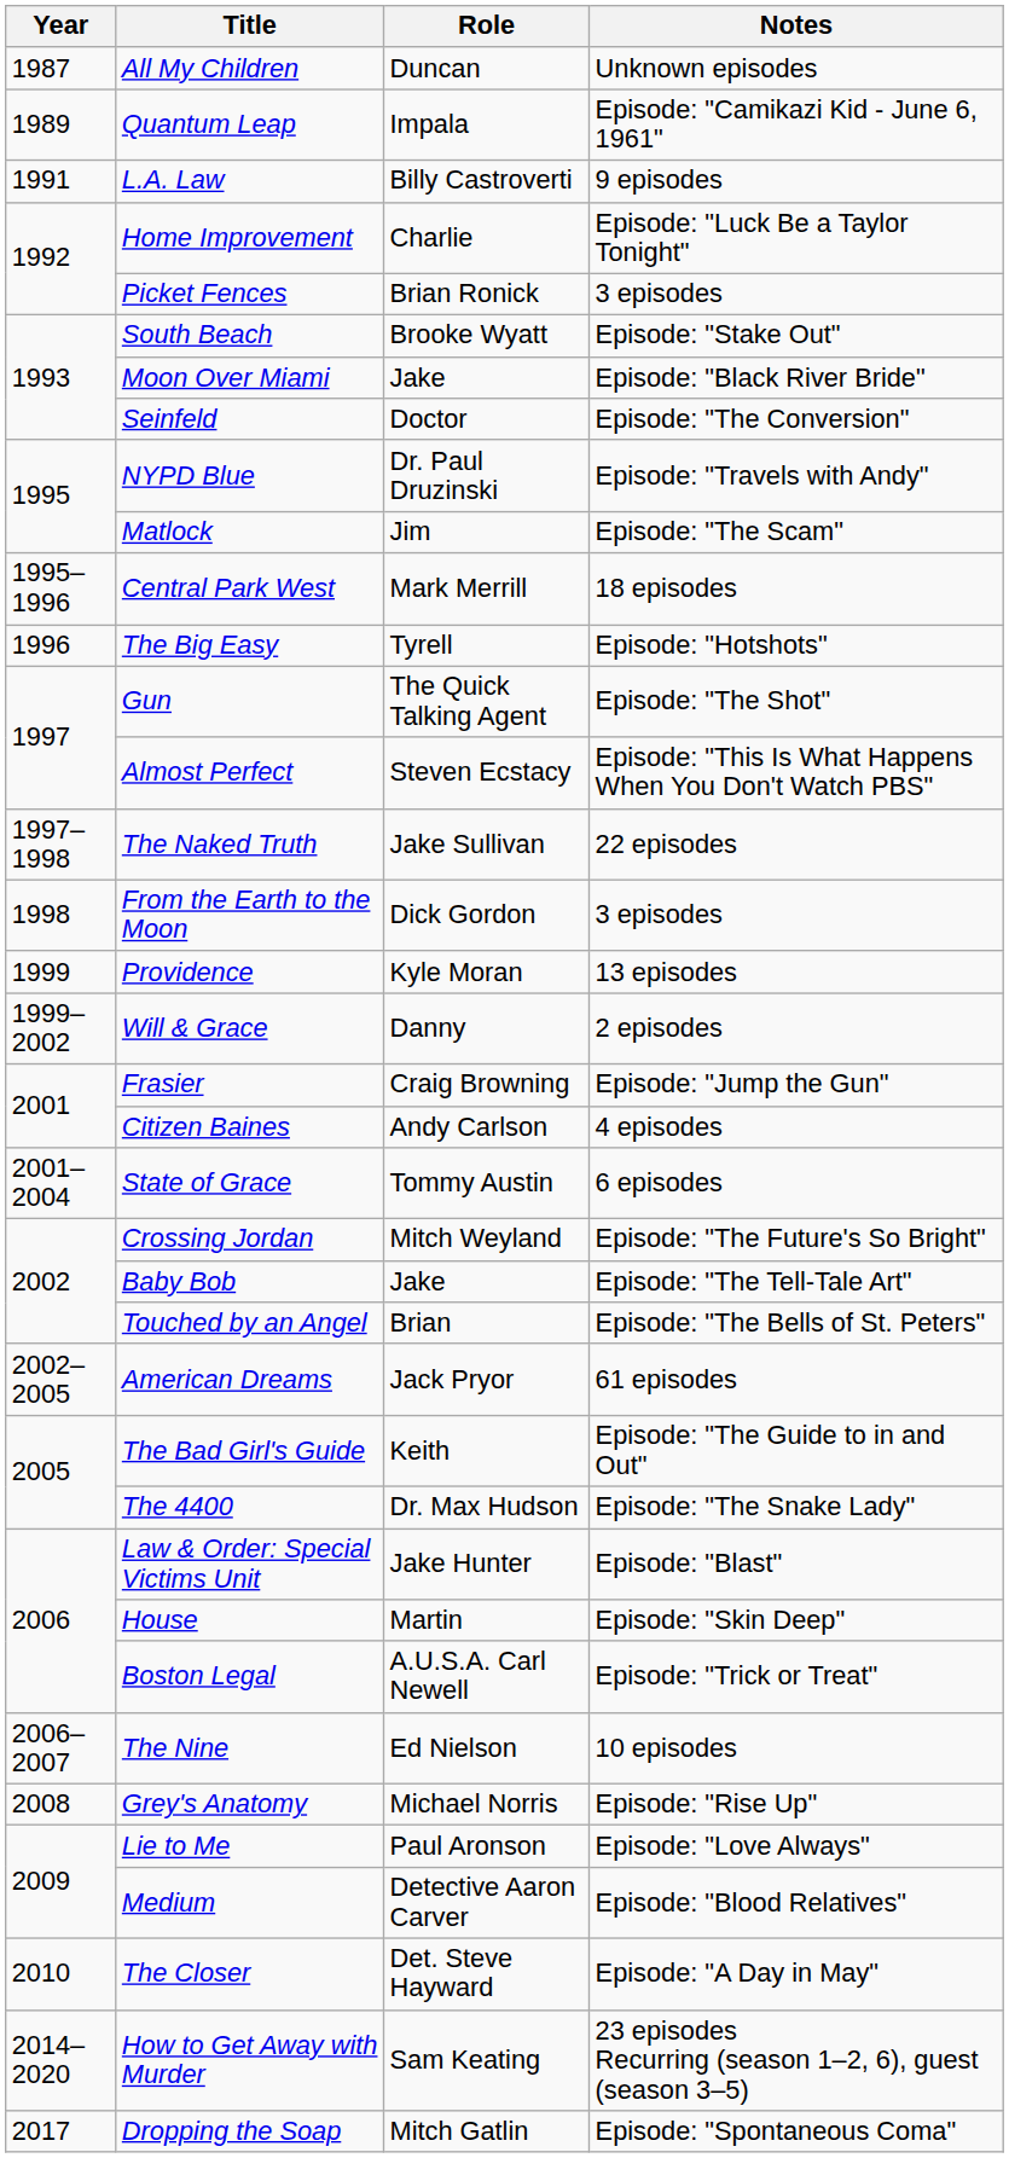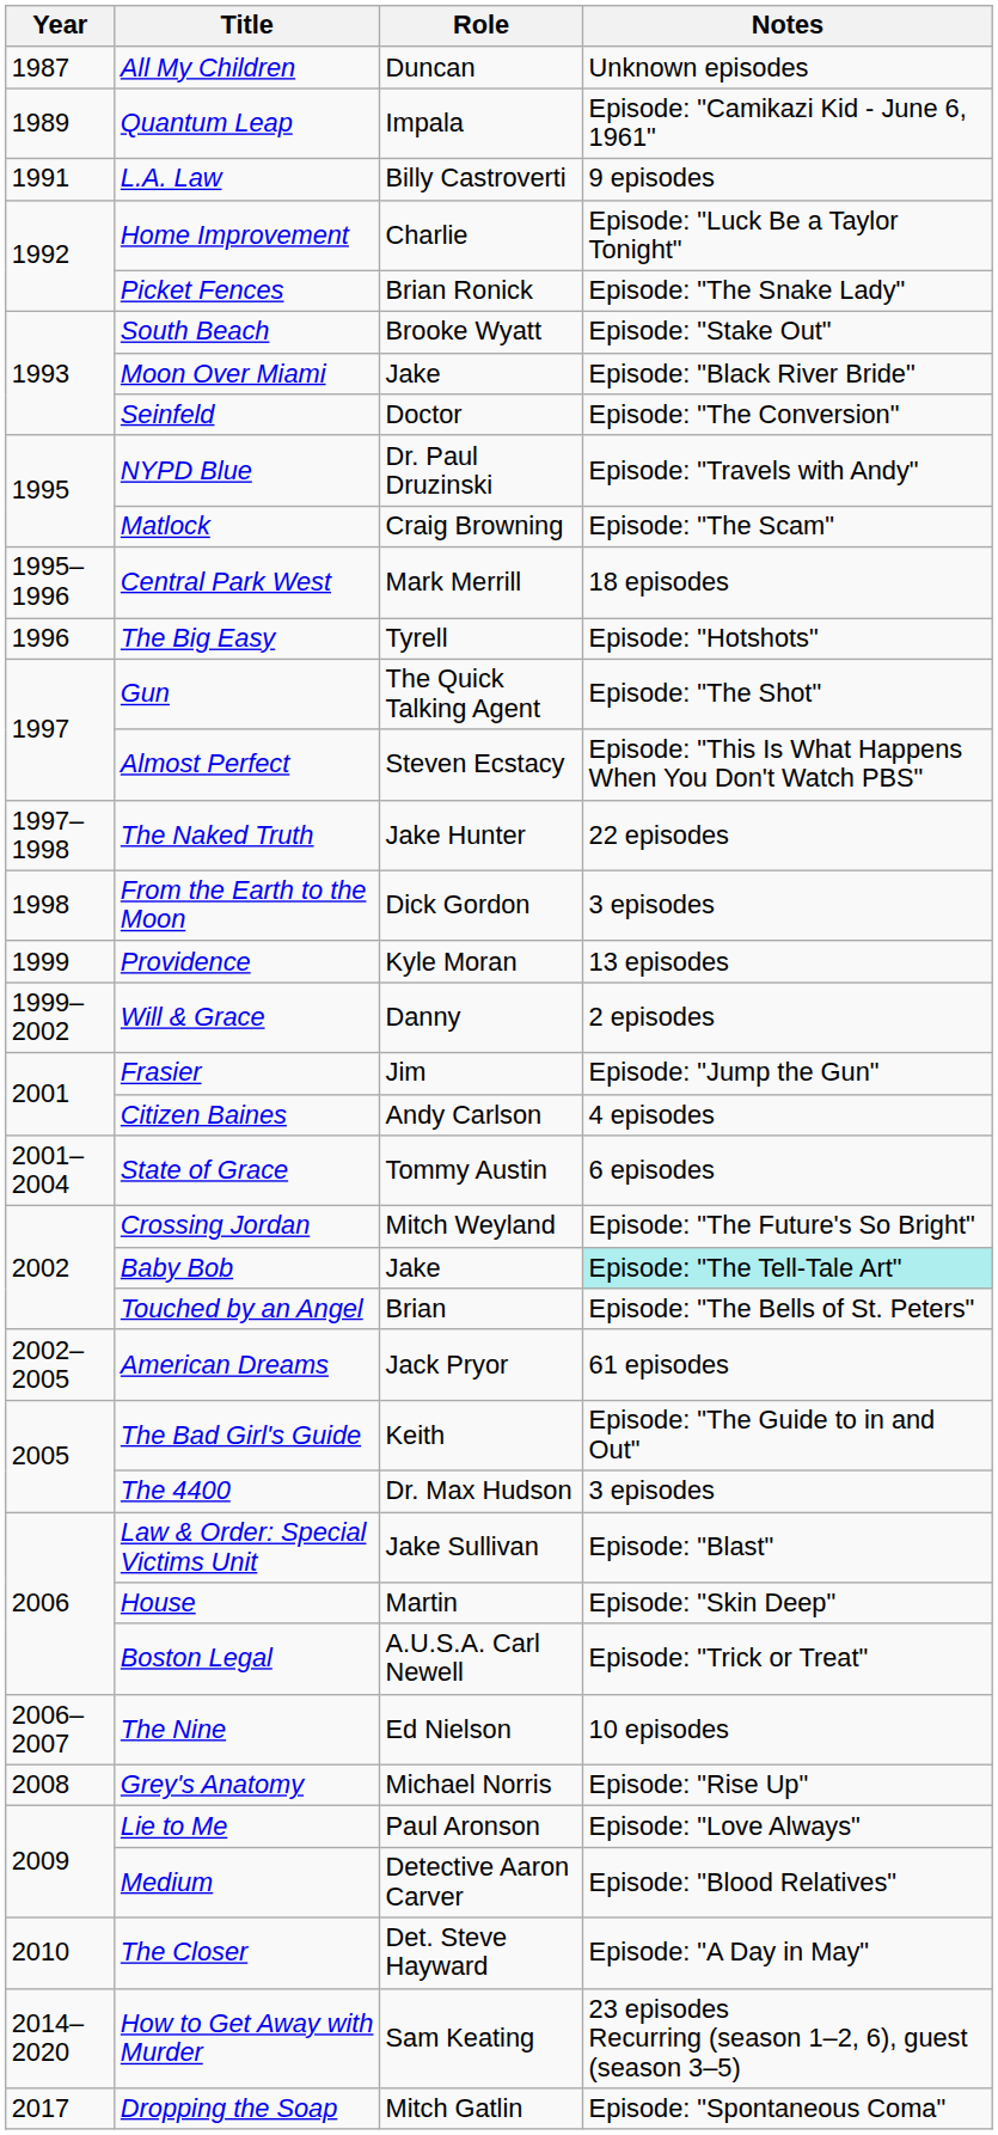Picket Fences | Notes: 3 episodes -> Episode: "The Snake Lady"
Matlock | Role: Jim -> Craig Browning
The Naked Truth | Role: Jake Sullivan -> Jake Hunter
Frasier | Role: Craig Browning -> Jim
Baby Bob | Notes: no background -> paleturquoise background
The 4400 | Notes: Episode: "The Snake Lady" -> 3 episodes
Law & Order: Special Victims Unit | Role: Jake Hunter -> Jake Sullivan
